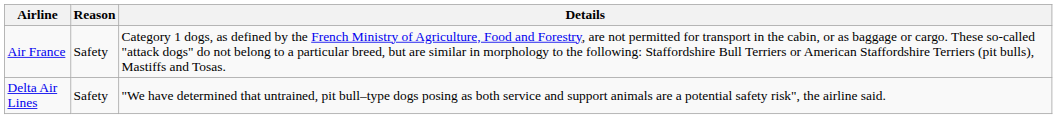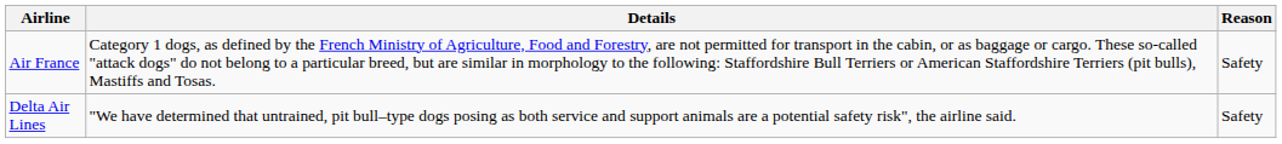columns swapped: Reason <-> Details
